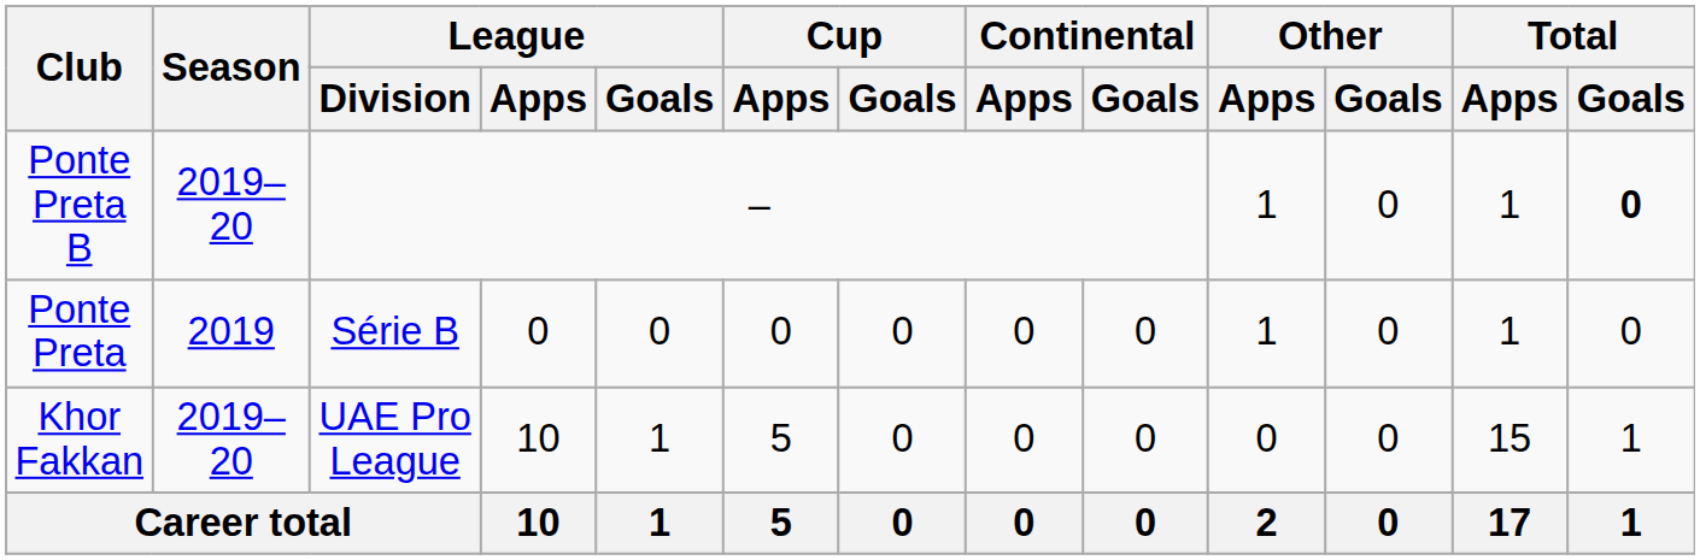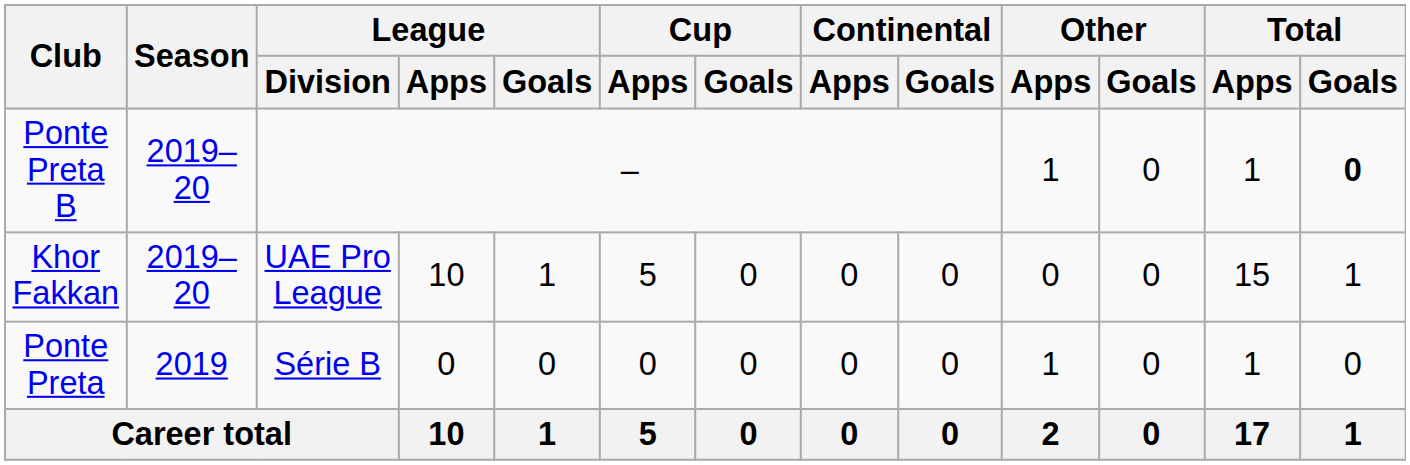rows swapped: Ponte Preta <-> Khor Fakkan
